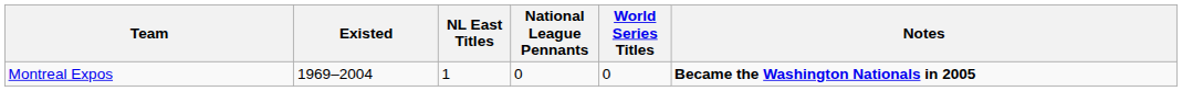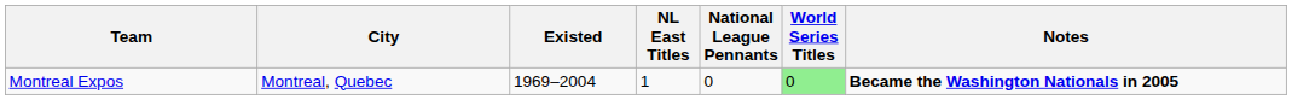+ column: City | Montreal, Quebec
Montreal Expos | World Series Titles: no background -> lightgreen background
